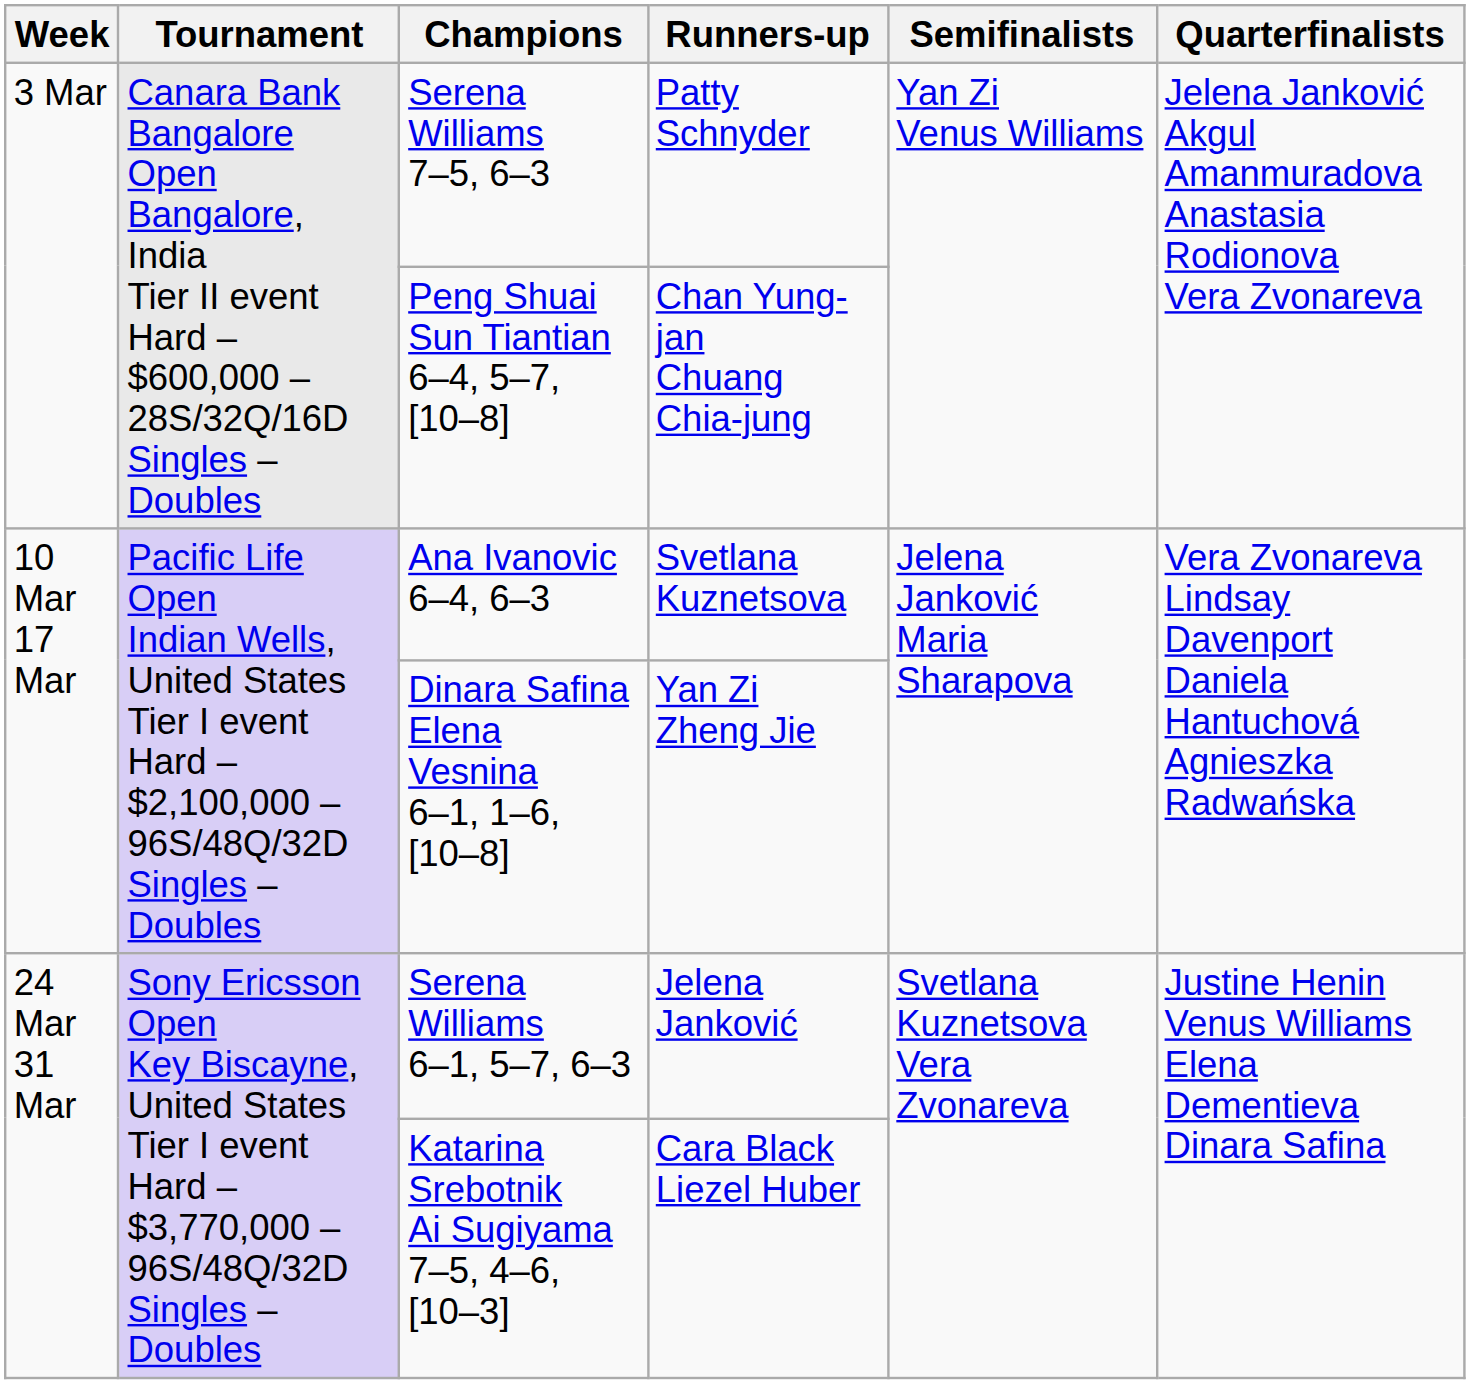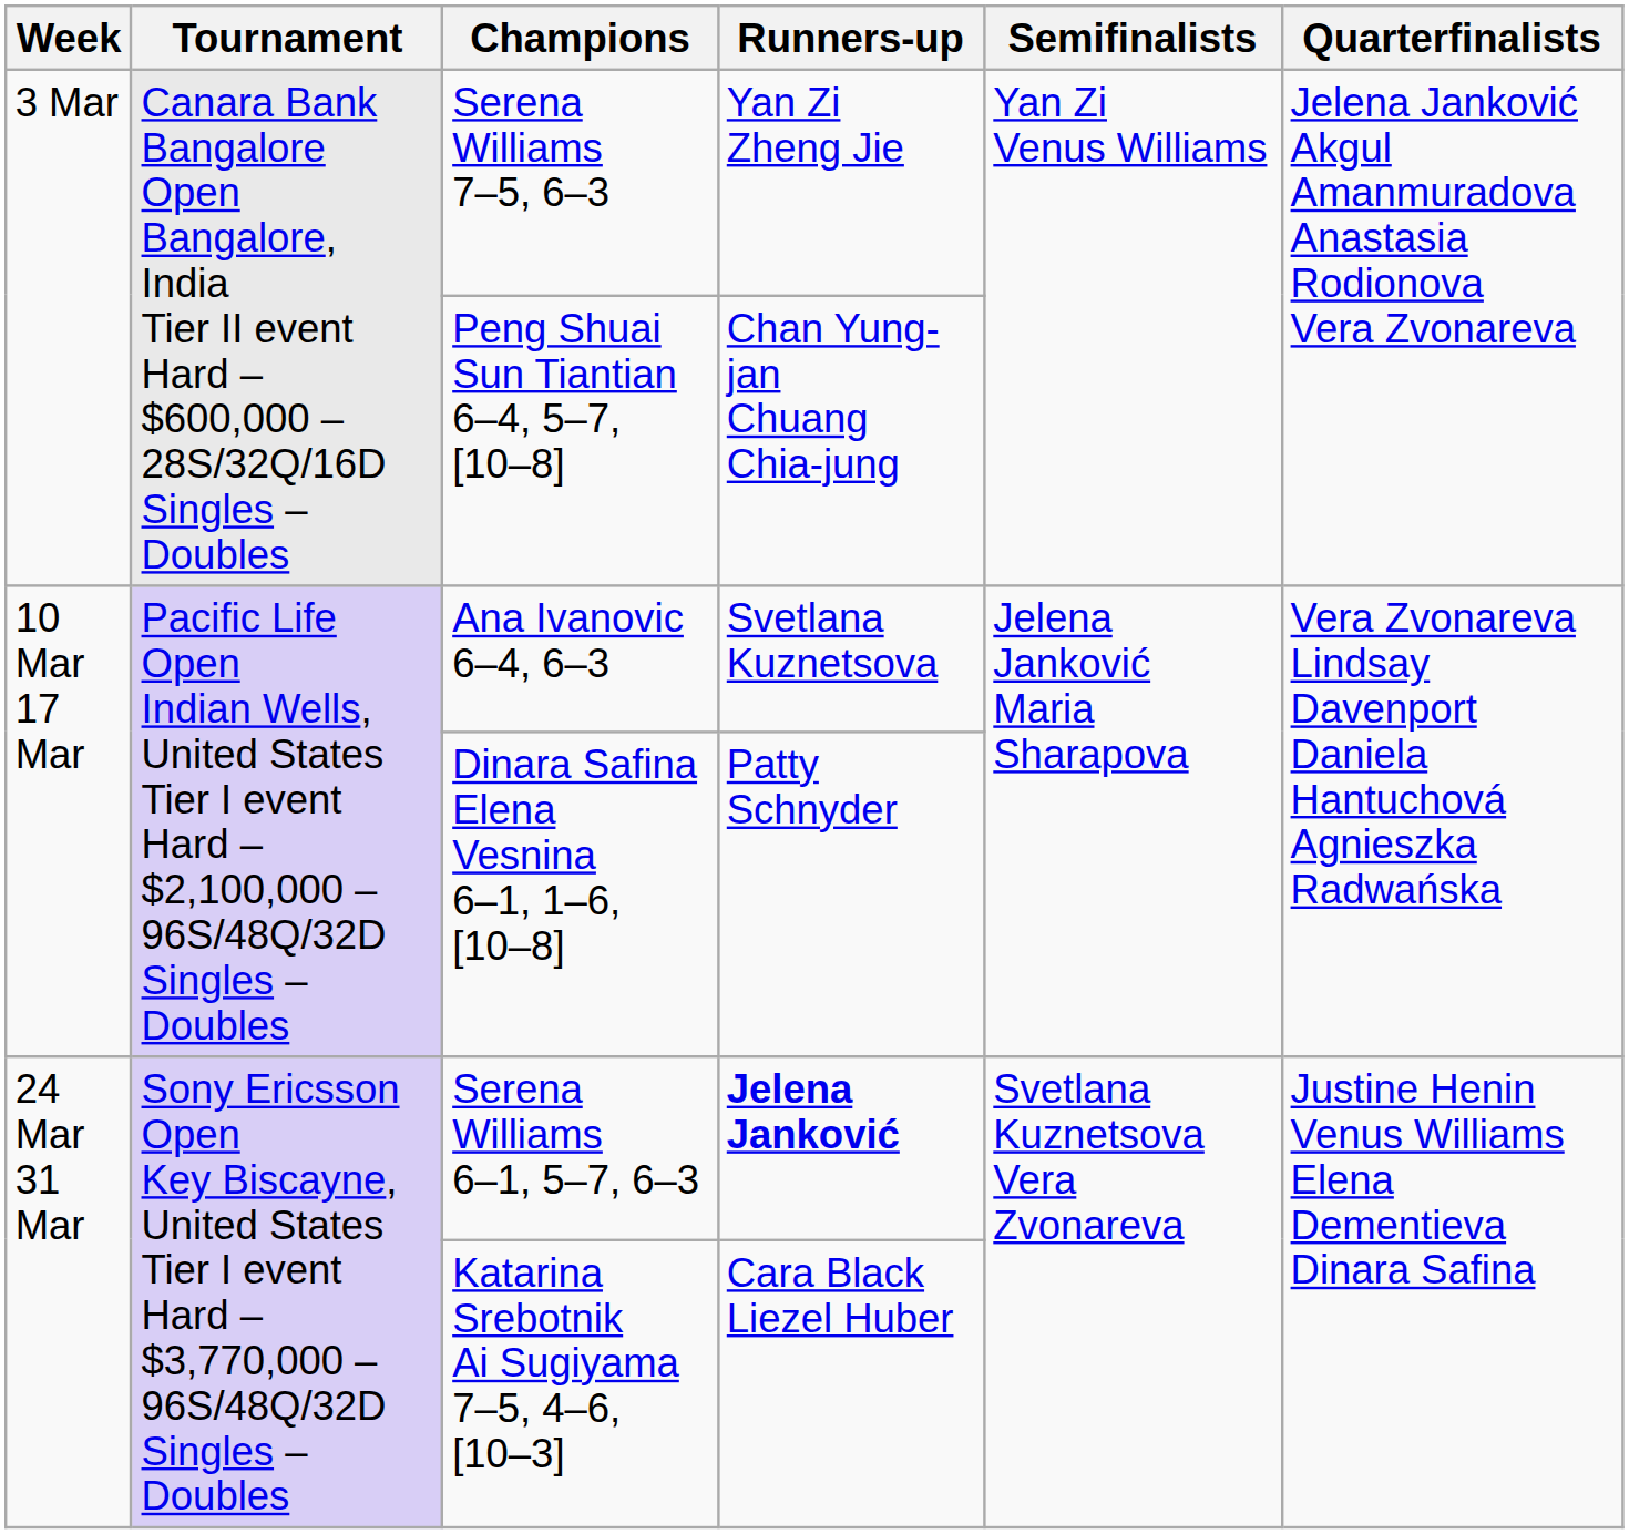Serena Williams 7–5, 6–3 | Runners-up: Patty Schnyder -> Yan Zi Zheng Jie
Dinara Safina Elena Vesnina 6–1, 1–6, [10–8] | Runners-up: Yan Zi Zheng Jie -> Patty Schnyder
Serena Williams 6–1, 5–7, 6–3 | Runners-up: normal -> bold
